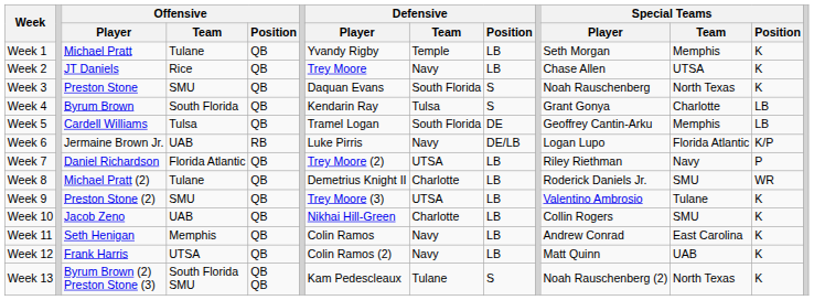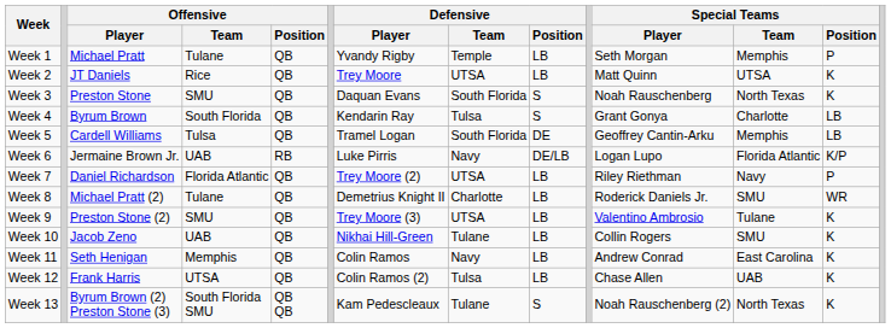Week 1 | Special Teams / Position: K -> P
Week 2 | Defensive / Team: Navy -> UTSA
Week 2 | Special Teams / Player: Chase Allen -> Matt Quinn
Week 10 | Defensive / Team: Charlotte -> Tulane
Week 12 | Defensive / Team: Navy -> Tulsa
Week 12 | Special Teams / Player: Matt Quinn -> Chase Allen
